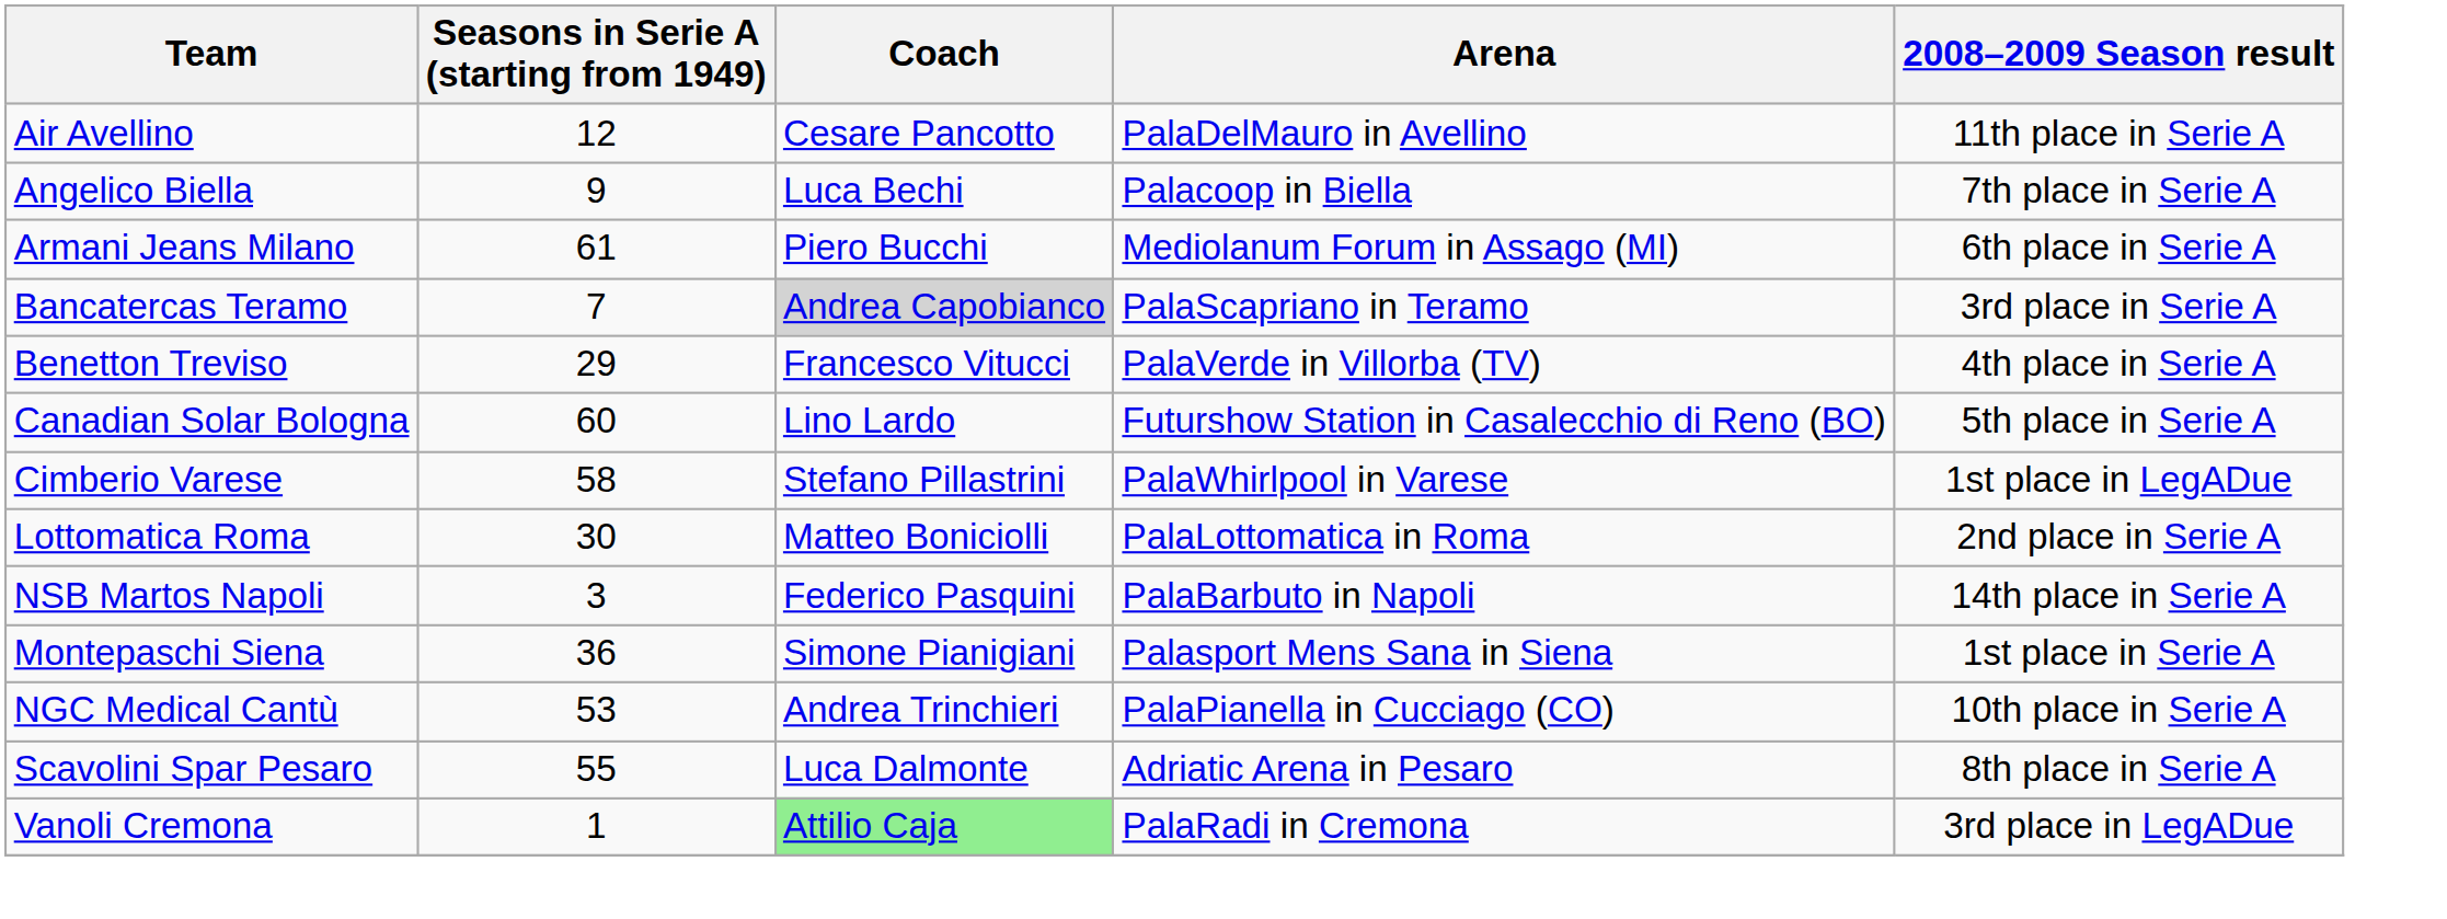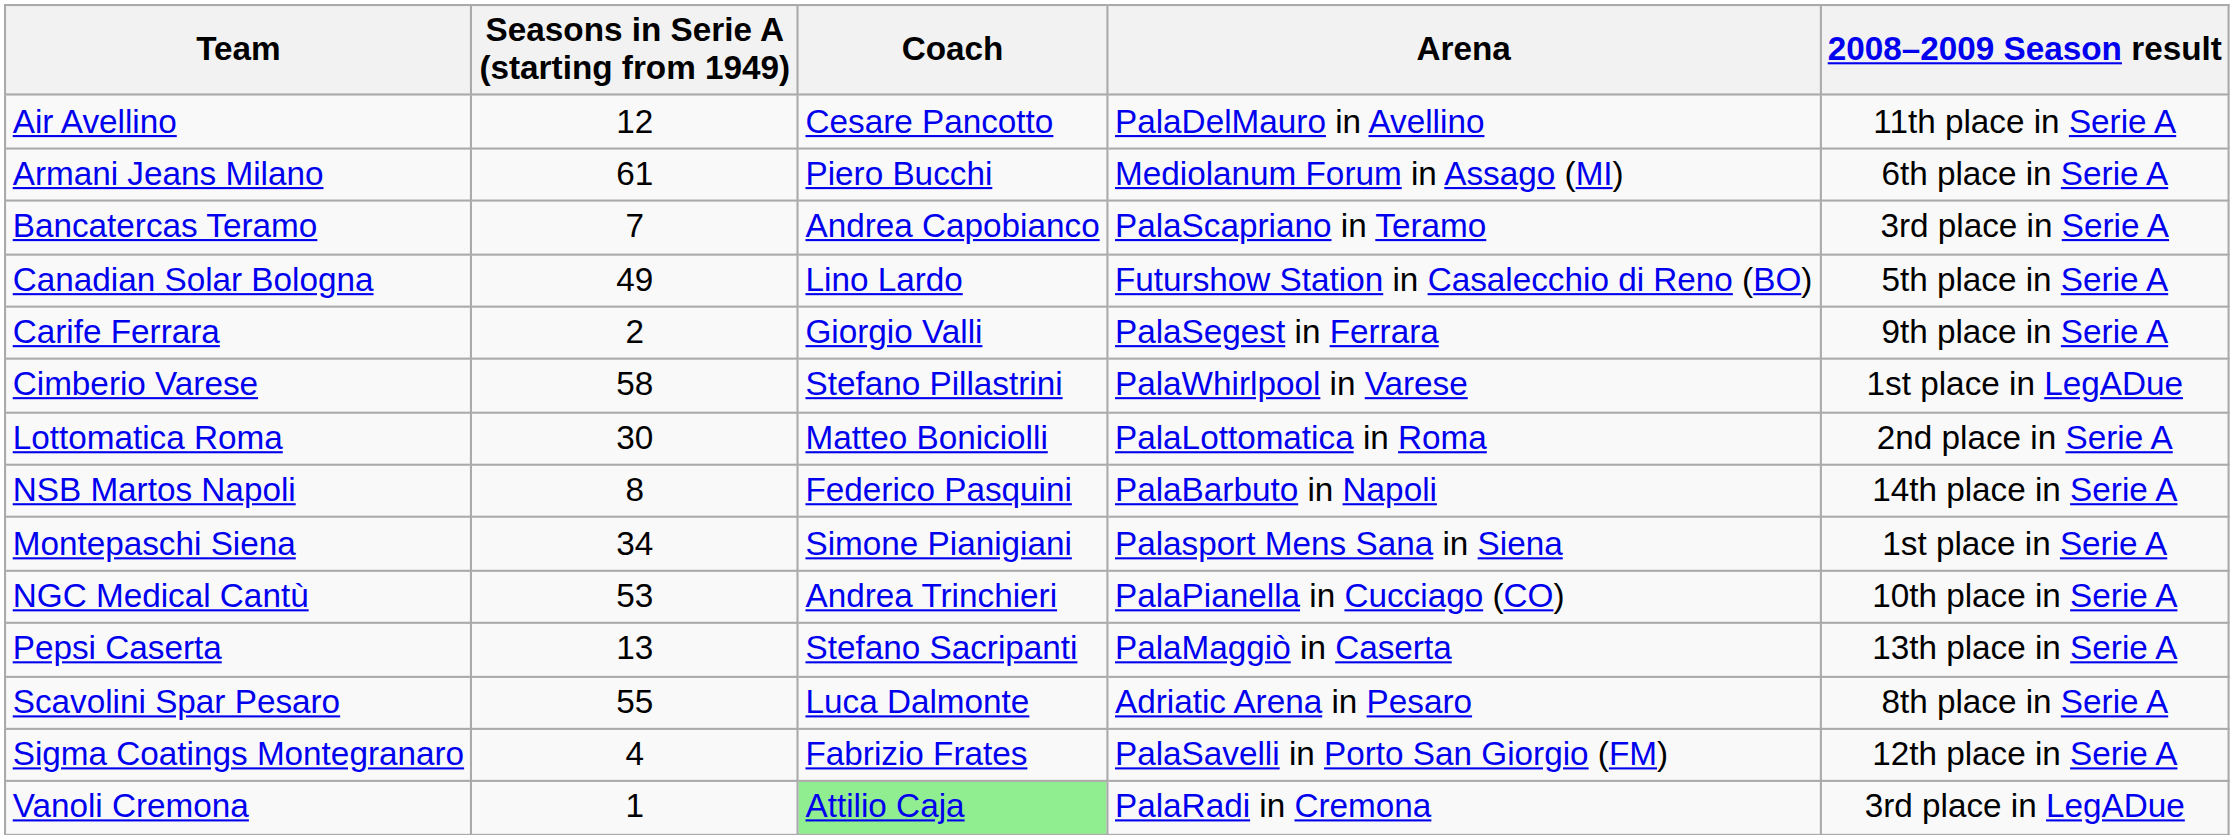- row: Angelico Biella | 9 | Luca Bechi | Palacoop in Biella | 7th place in Serie A
Bancatercas Teramo | Coach: lightgrey background -> no background
- row: Benetton Treviso | 29 | Francesco Vitucci | PalaVerde in Villorba (TV) | 4th place in Serie A
Canadian Solar Bologna | Seasons in Serie A (starting from 1949): 60 -> 49
+ row: Carife Ferrara | 2 | Giorgio Valli | PalaSegest in Ferrara | 9th place in Serie A
NSB Martos Napoli | Seasons in Serie A (starting from 1949): 3 -> 8
Montepaschi Siena | Seasons in Serie A (starting from 1949): 36 -> 34
+ row: Pepsi Caserta | 13 | Stefano Sacripanti | PalaMaggiò in Caserta | 13th place in Serie A
+ row: Sigma Coatings Montegranaro | 4 | Fabrizio Frates | PalaSavelli in Porto San Giorgio (FM) | 12th place in Serie A
